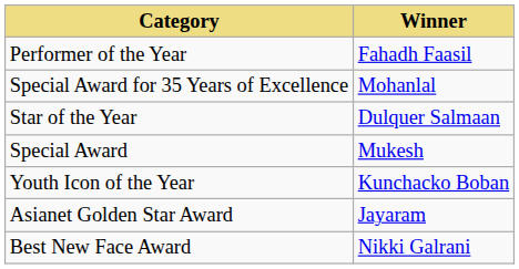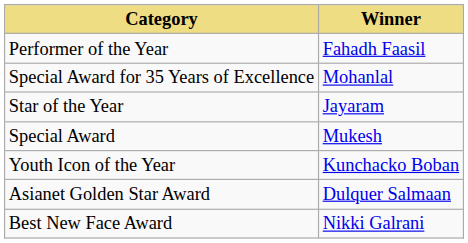Star of the Year | Winner: Dulquer Salmaan -> Jayaram
Asianet Golden Star Award | Winner: Jayaram -> Dulquer Salmaan
